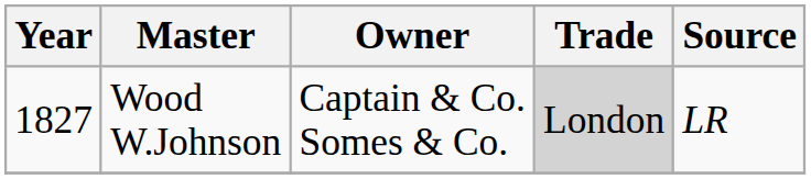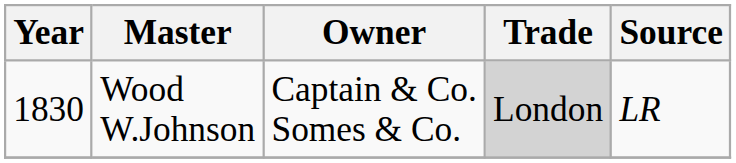Wood W.Johnson | Year: 1827 -> 1830
